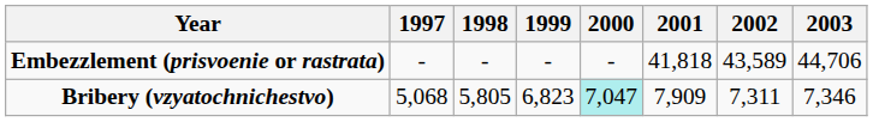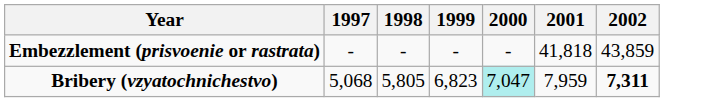- column: 2003 | 44,706 | 7,346
Embezzlement (prisvoenie or rastrata) | 2002: 43,589 -> 43,859
Bribery (vzyatochnichestvo) | 2001: 7,909 -> 7,959
Bribery (vzyatochnichestvo) | 2002: normal -> bold
